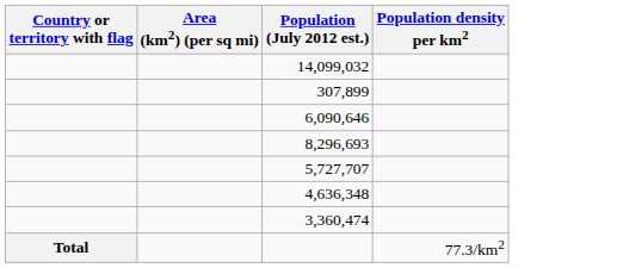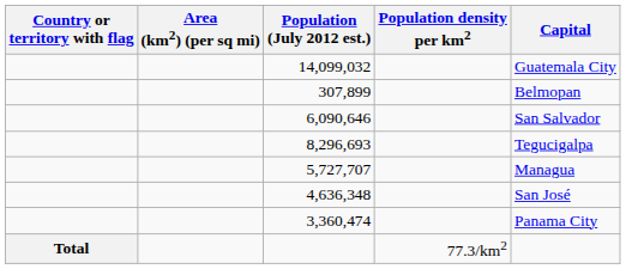+ column: Capital | Guatemala City | Belmopan | San Salvador | Tegucigalpa | Managua | San José | Panama City
